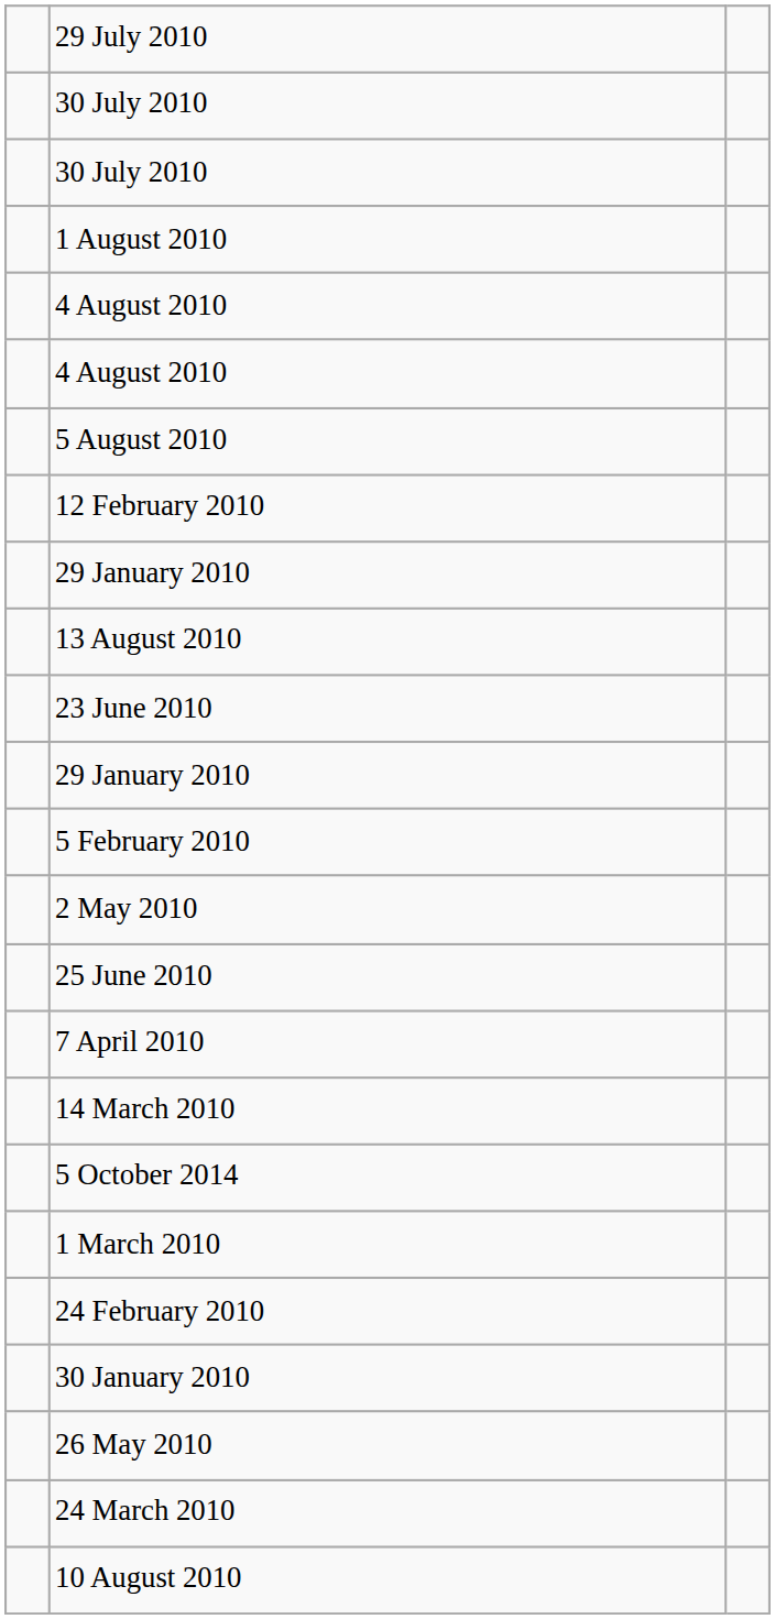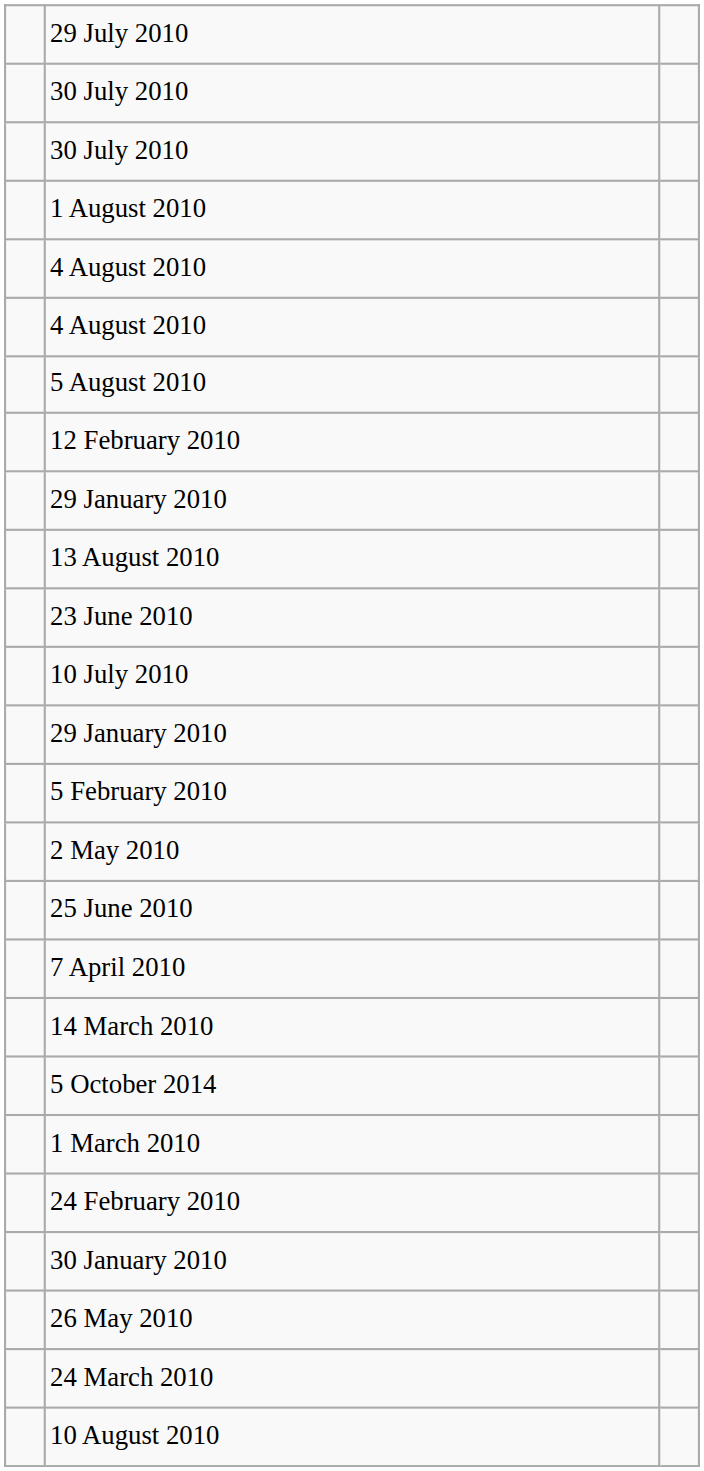+ row: 10 July 2010
